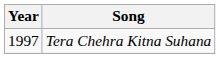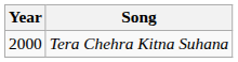Tera Chehra Kitna Suhana | Year: 1997 -> 2000
